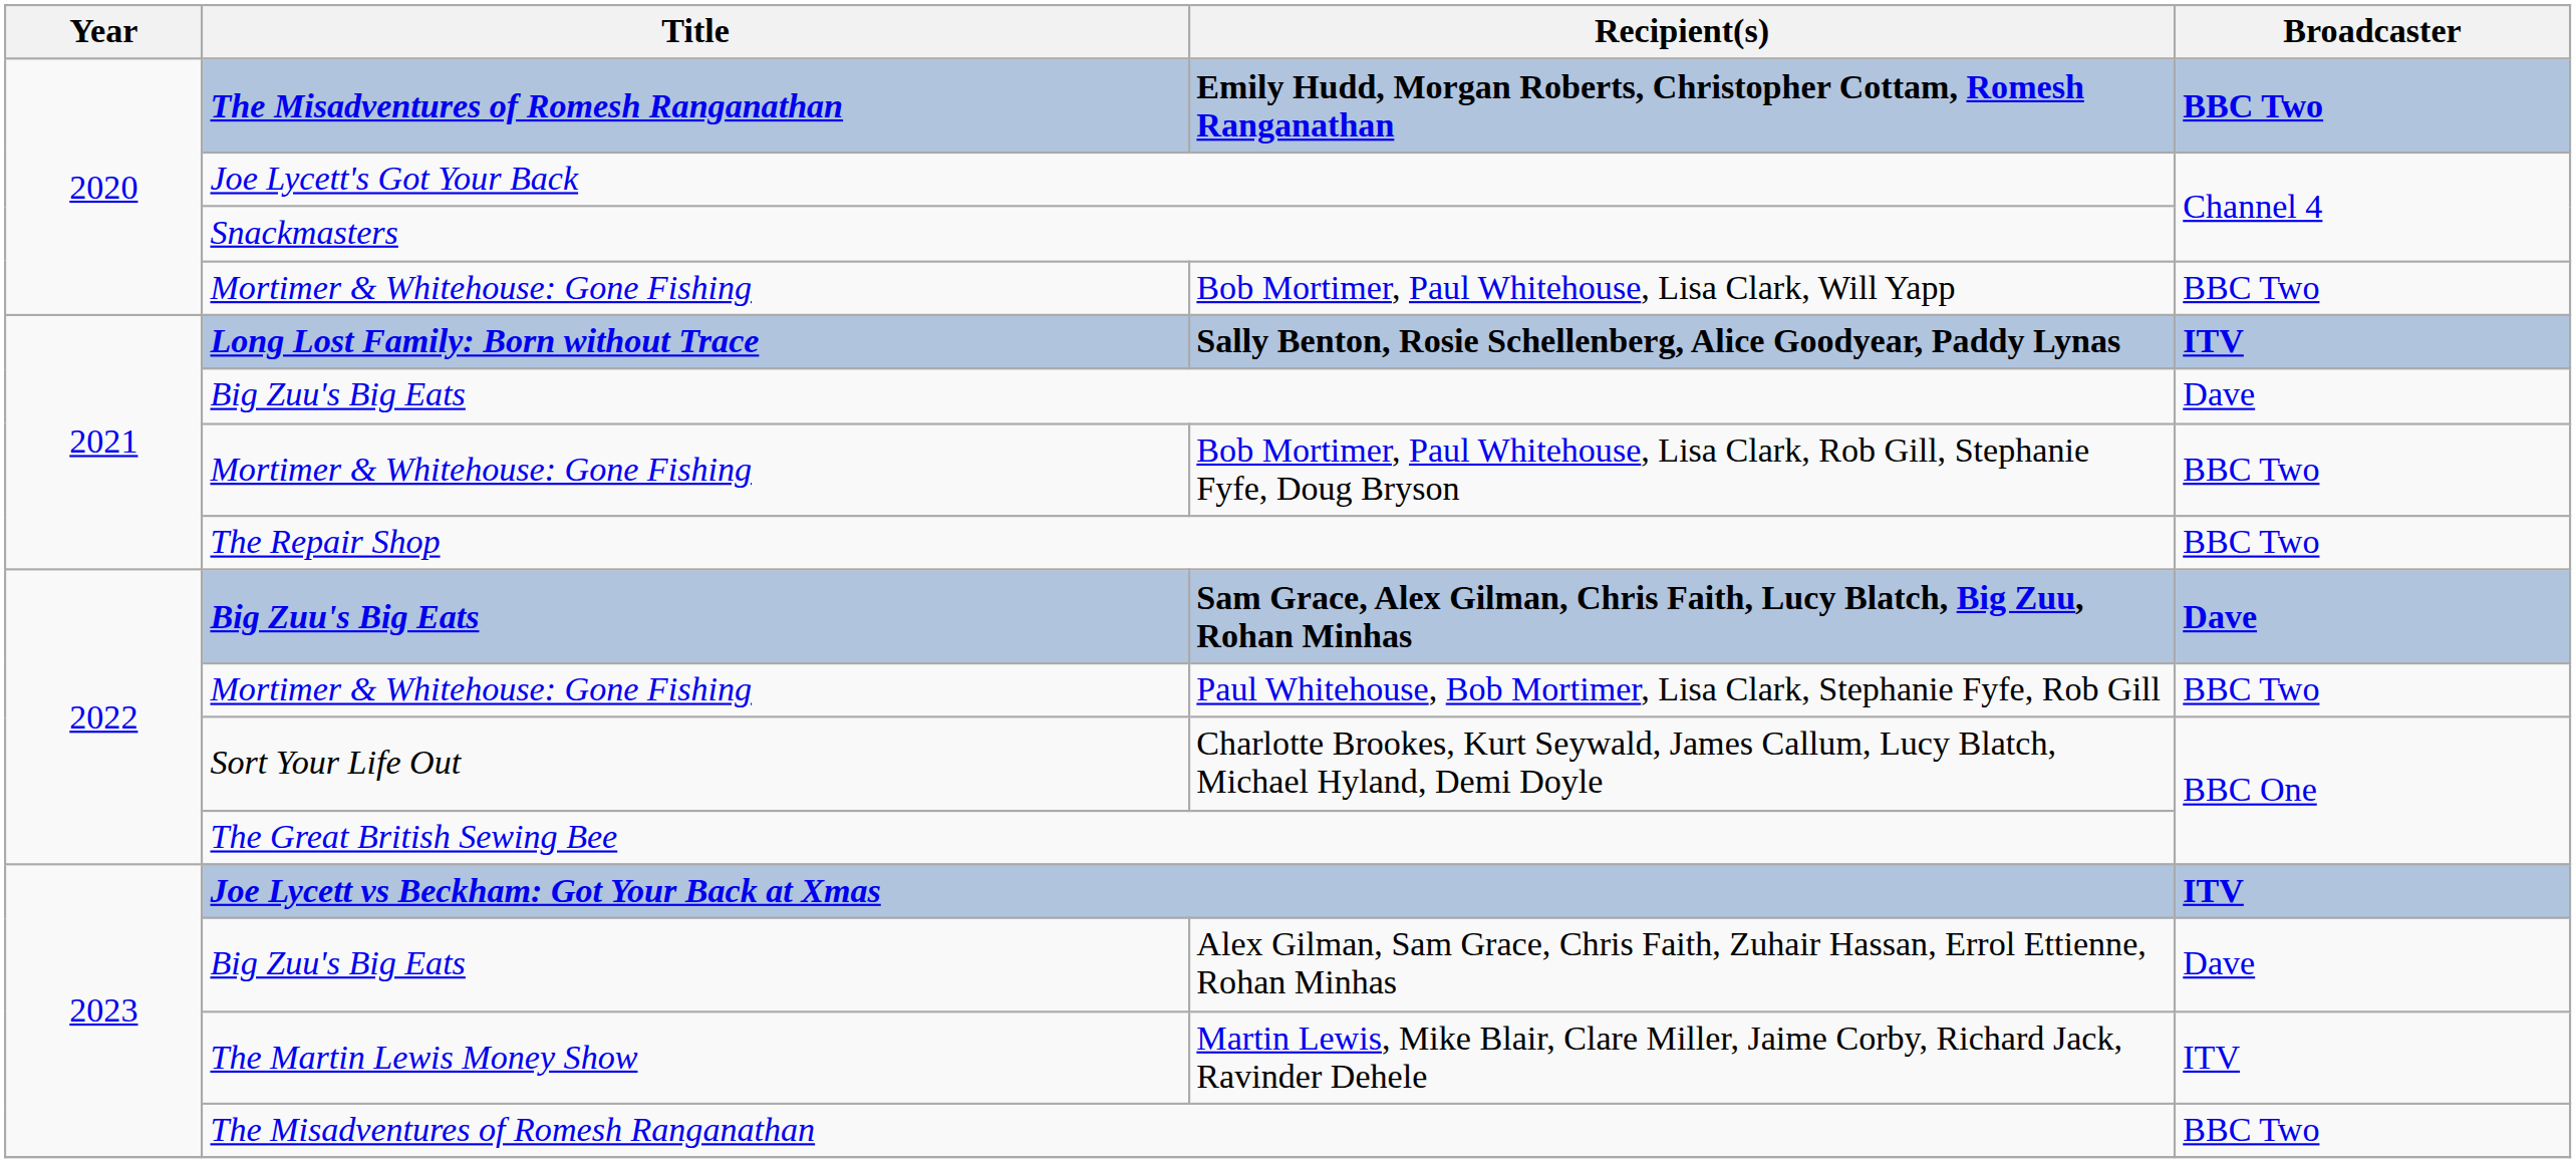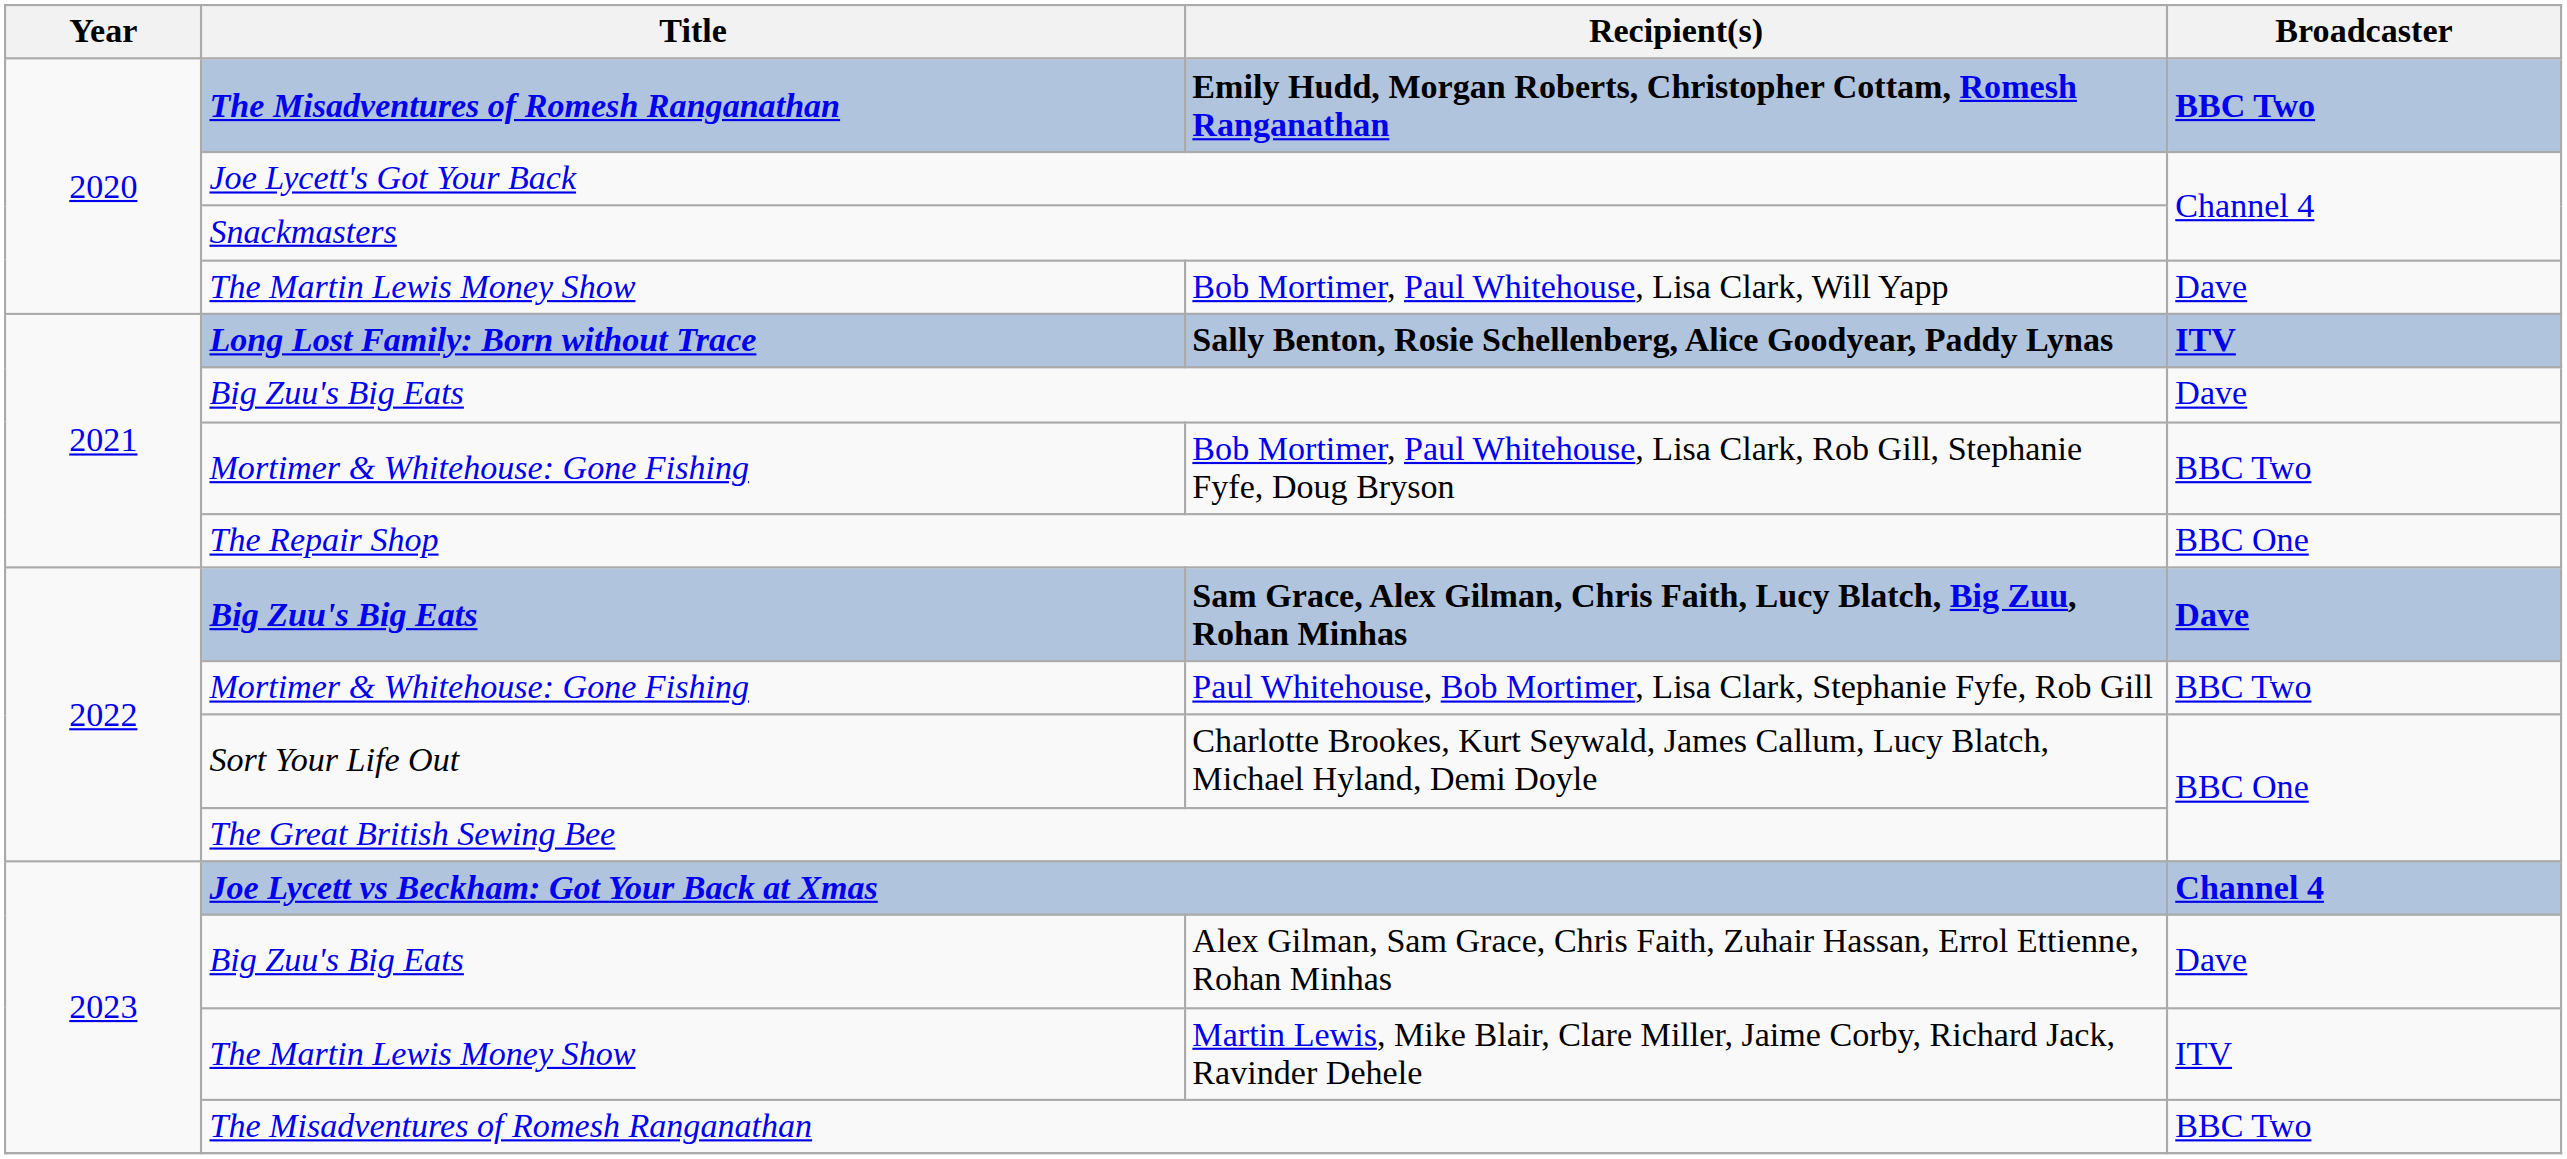Bob Mortimer, Paul Whitehouse, Lisa Clark, Will Yapp | Title: Mortimer & Whitehouse: Gone Fishing -> The Martin Lewis Money Show
Bob Mortimer, Paul Whitehouse, Lisa Clark, Will Yapp | Broadcaster: BBC Two -> Dave
The Repair Shop | Broadcaster: BBC Two -> BBC One
Joe Lycett vs Beckham: Got Your Back at Xmas | Broadcaster: ITV -> Channel 4
